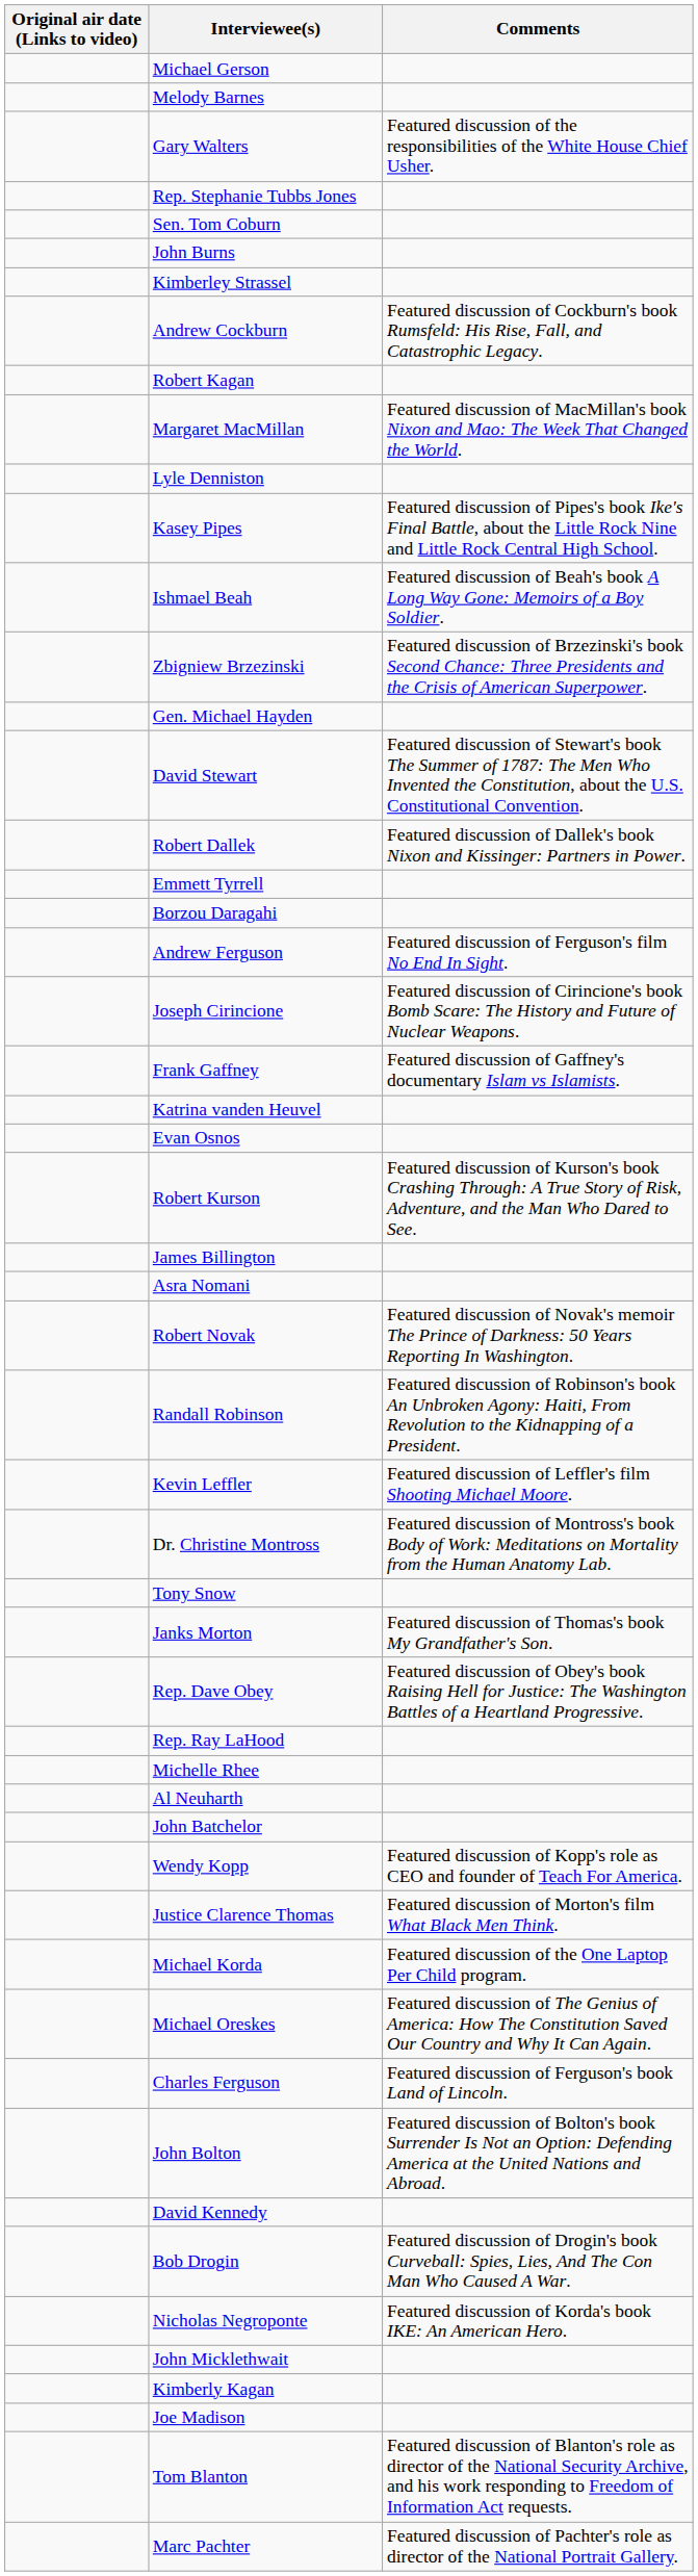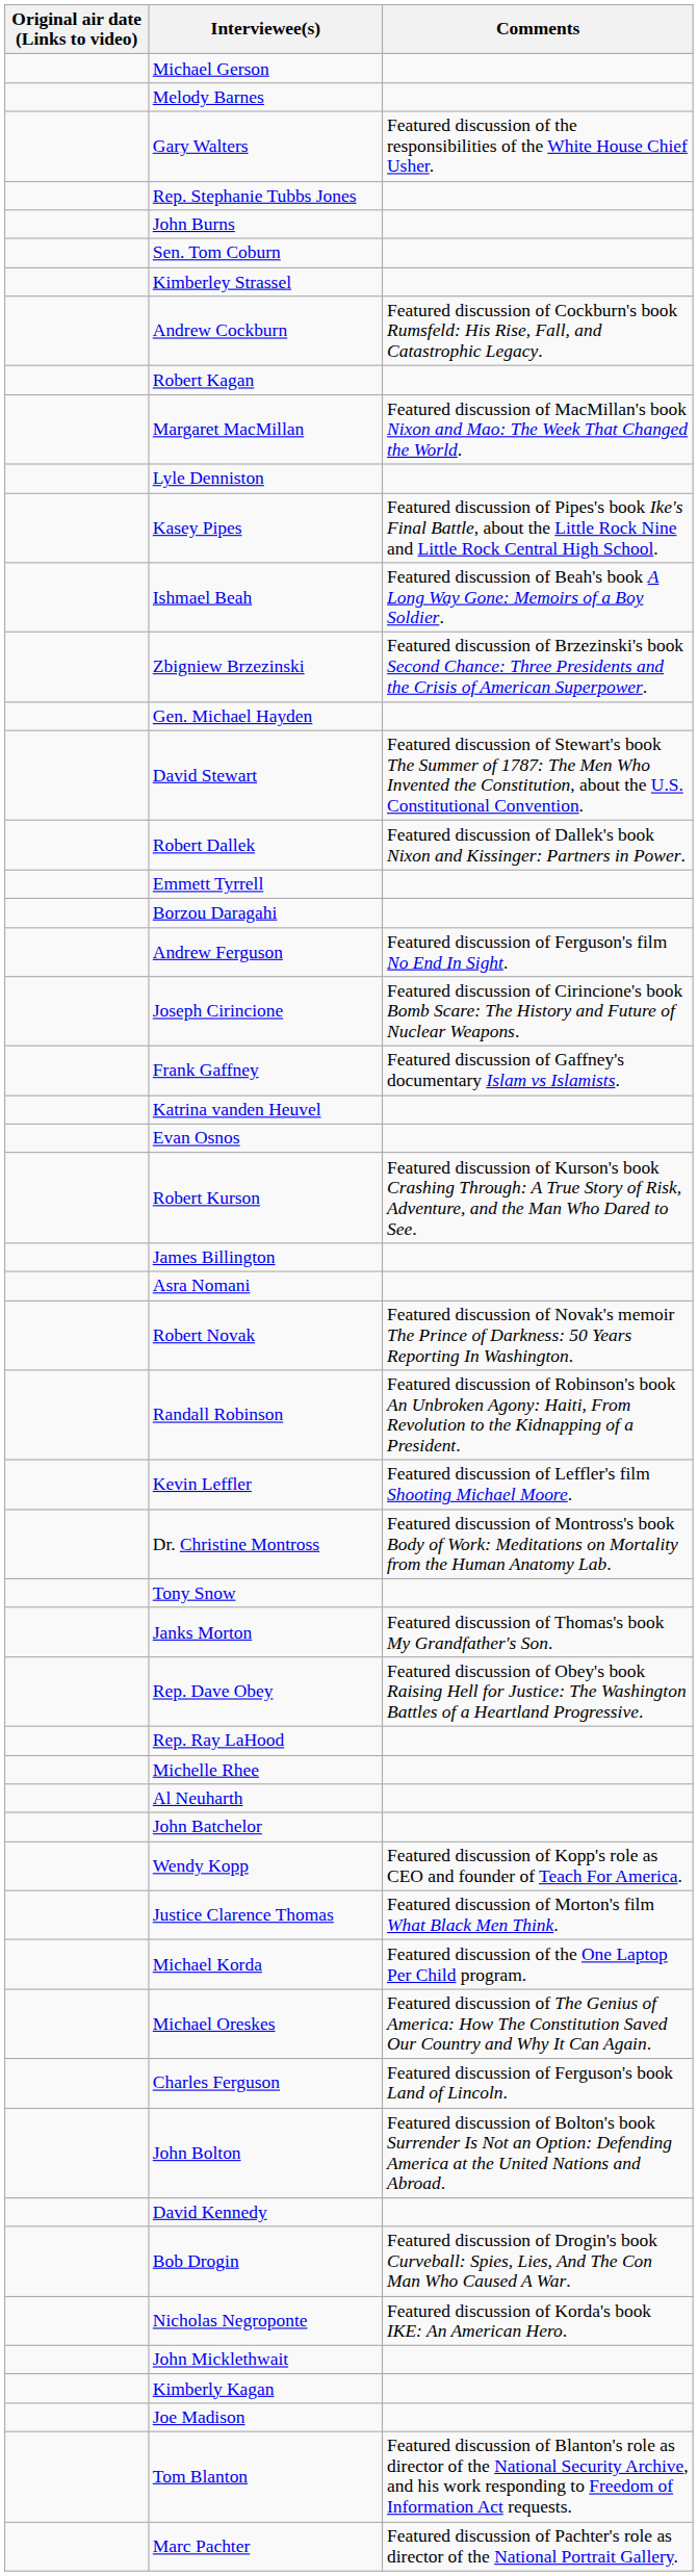rows swapped: Sen. Tom Coburn <-> John Burns
